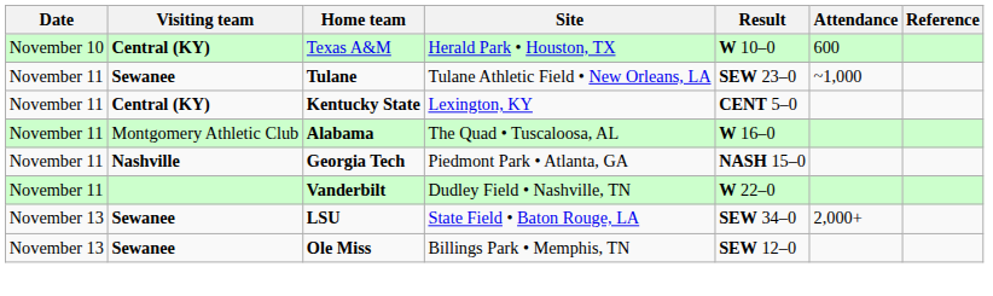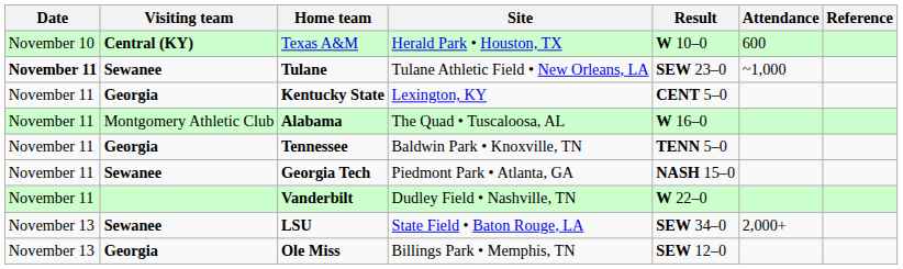Tulane | Date: normal -> bold
Kentucky State | Visiting team: Central (KY) -> Georgia
+ row: November 11 | Georgia | Tennessee | Baldwin Park • Knoxville, TN | TENN 5–0
Georgia Tech | Visiting team: Nashville -> Sewanee
Ole Miss | Visiting team: Sewanee -> Georgia
